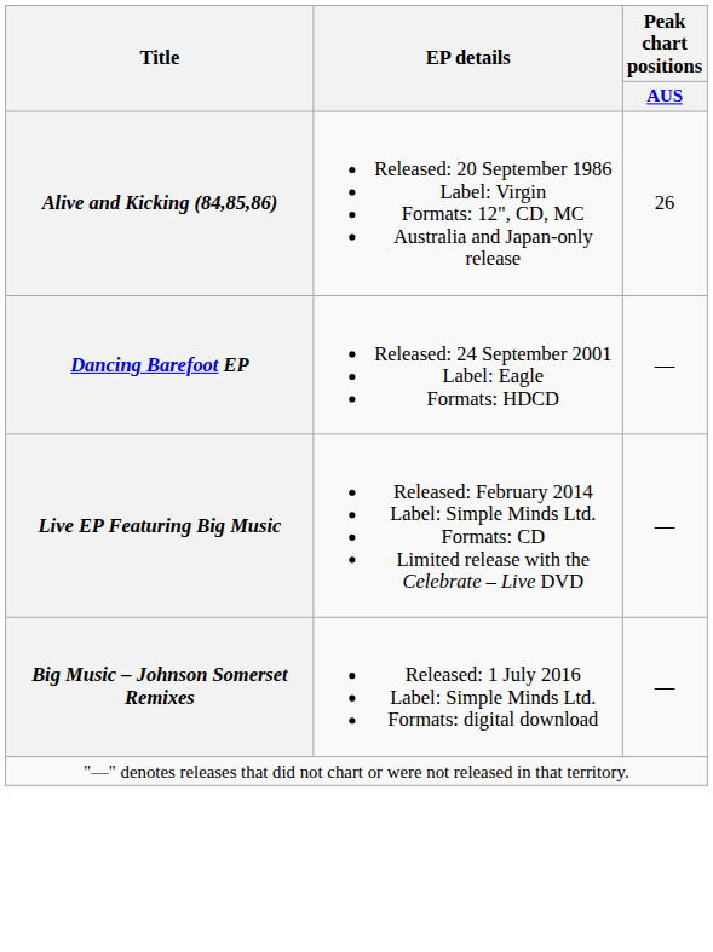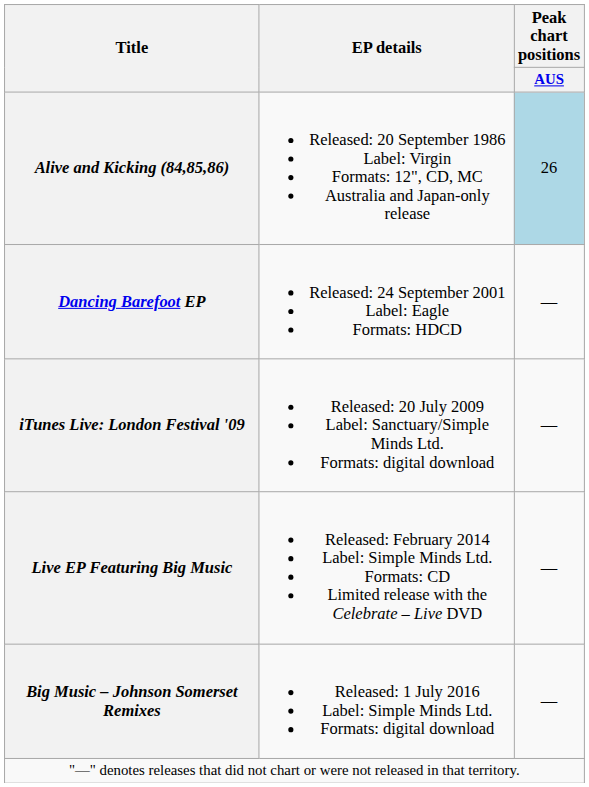Alive and Kicking (84,85,86) | Peak chart positions / AUS: no background -> lightblue background
+ row: iTunes Live: London Festival '09 | Released: 20 July 2009 Label: Sanctuary/Simple Minds Ltd. Formats: digital download | —
